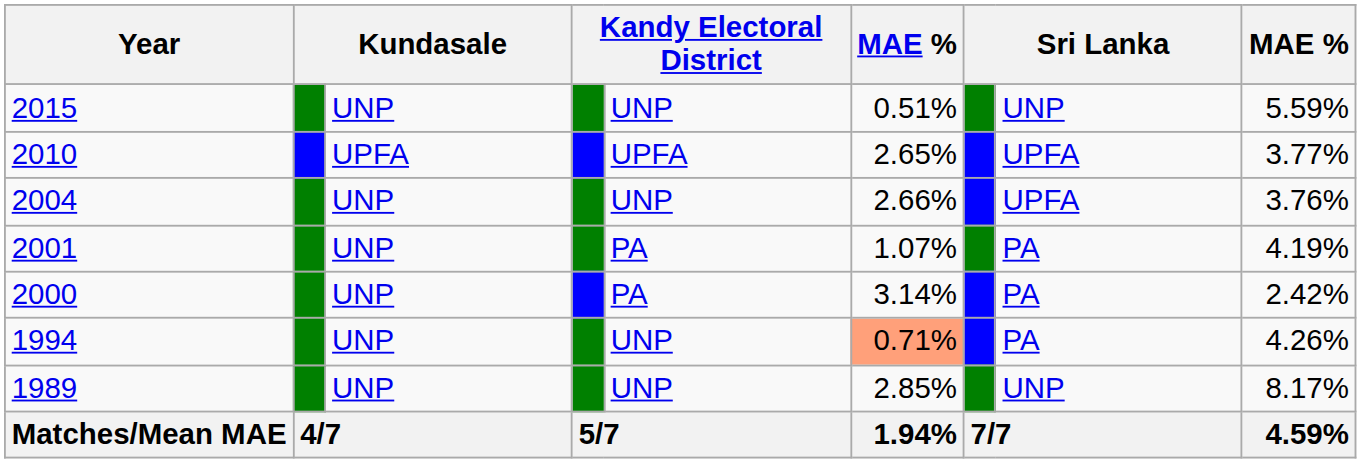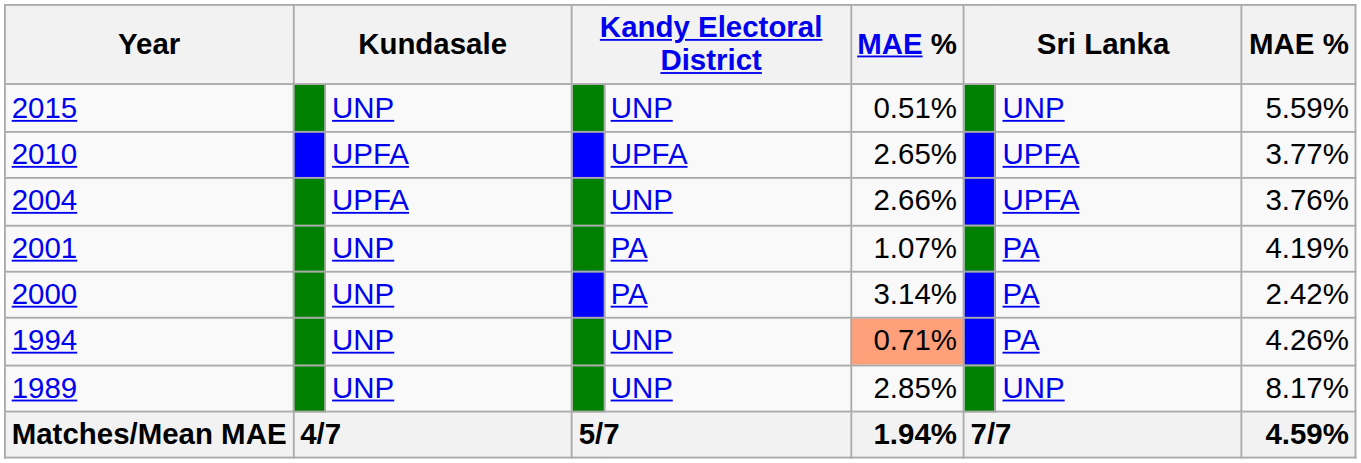2004 | column 3: UNP -> UPFA
